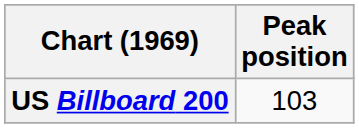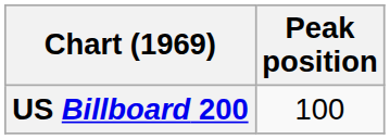US Billboard 200 | Peak position: 103 -> 100
